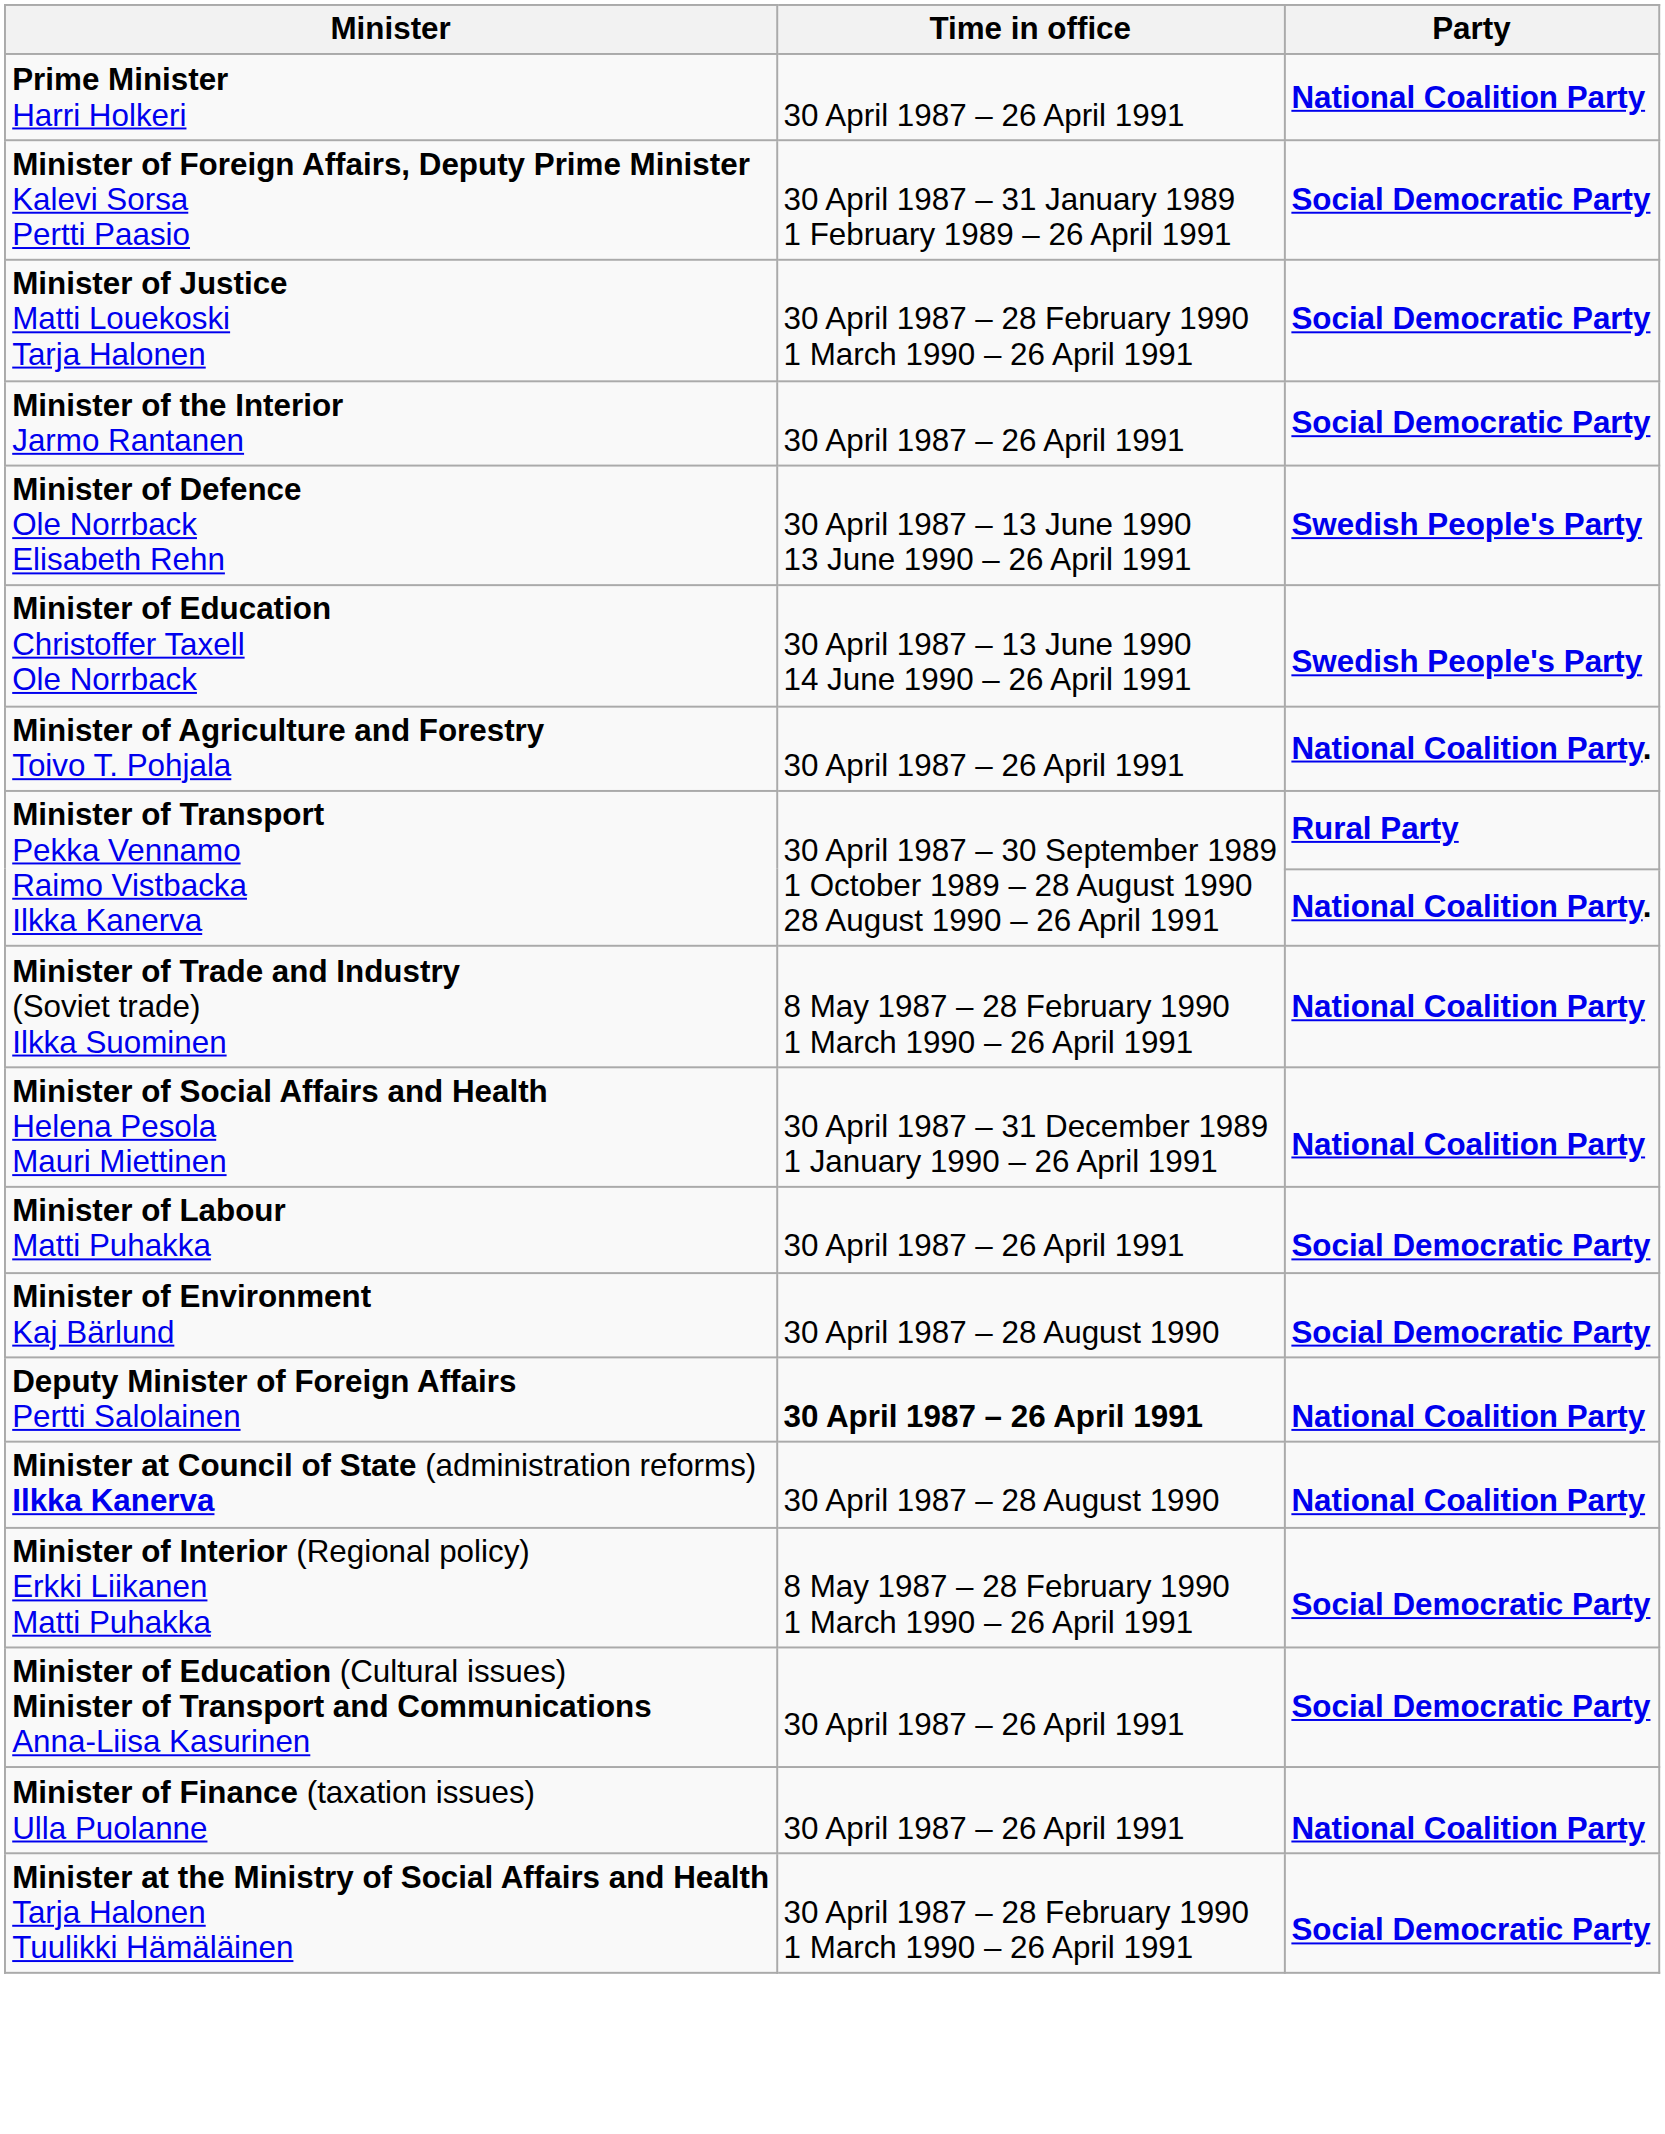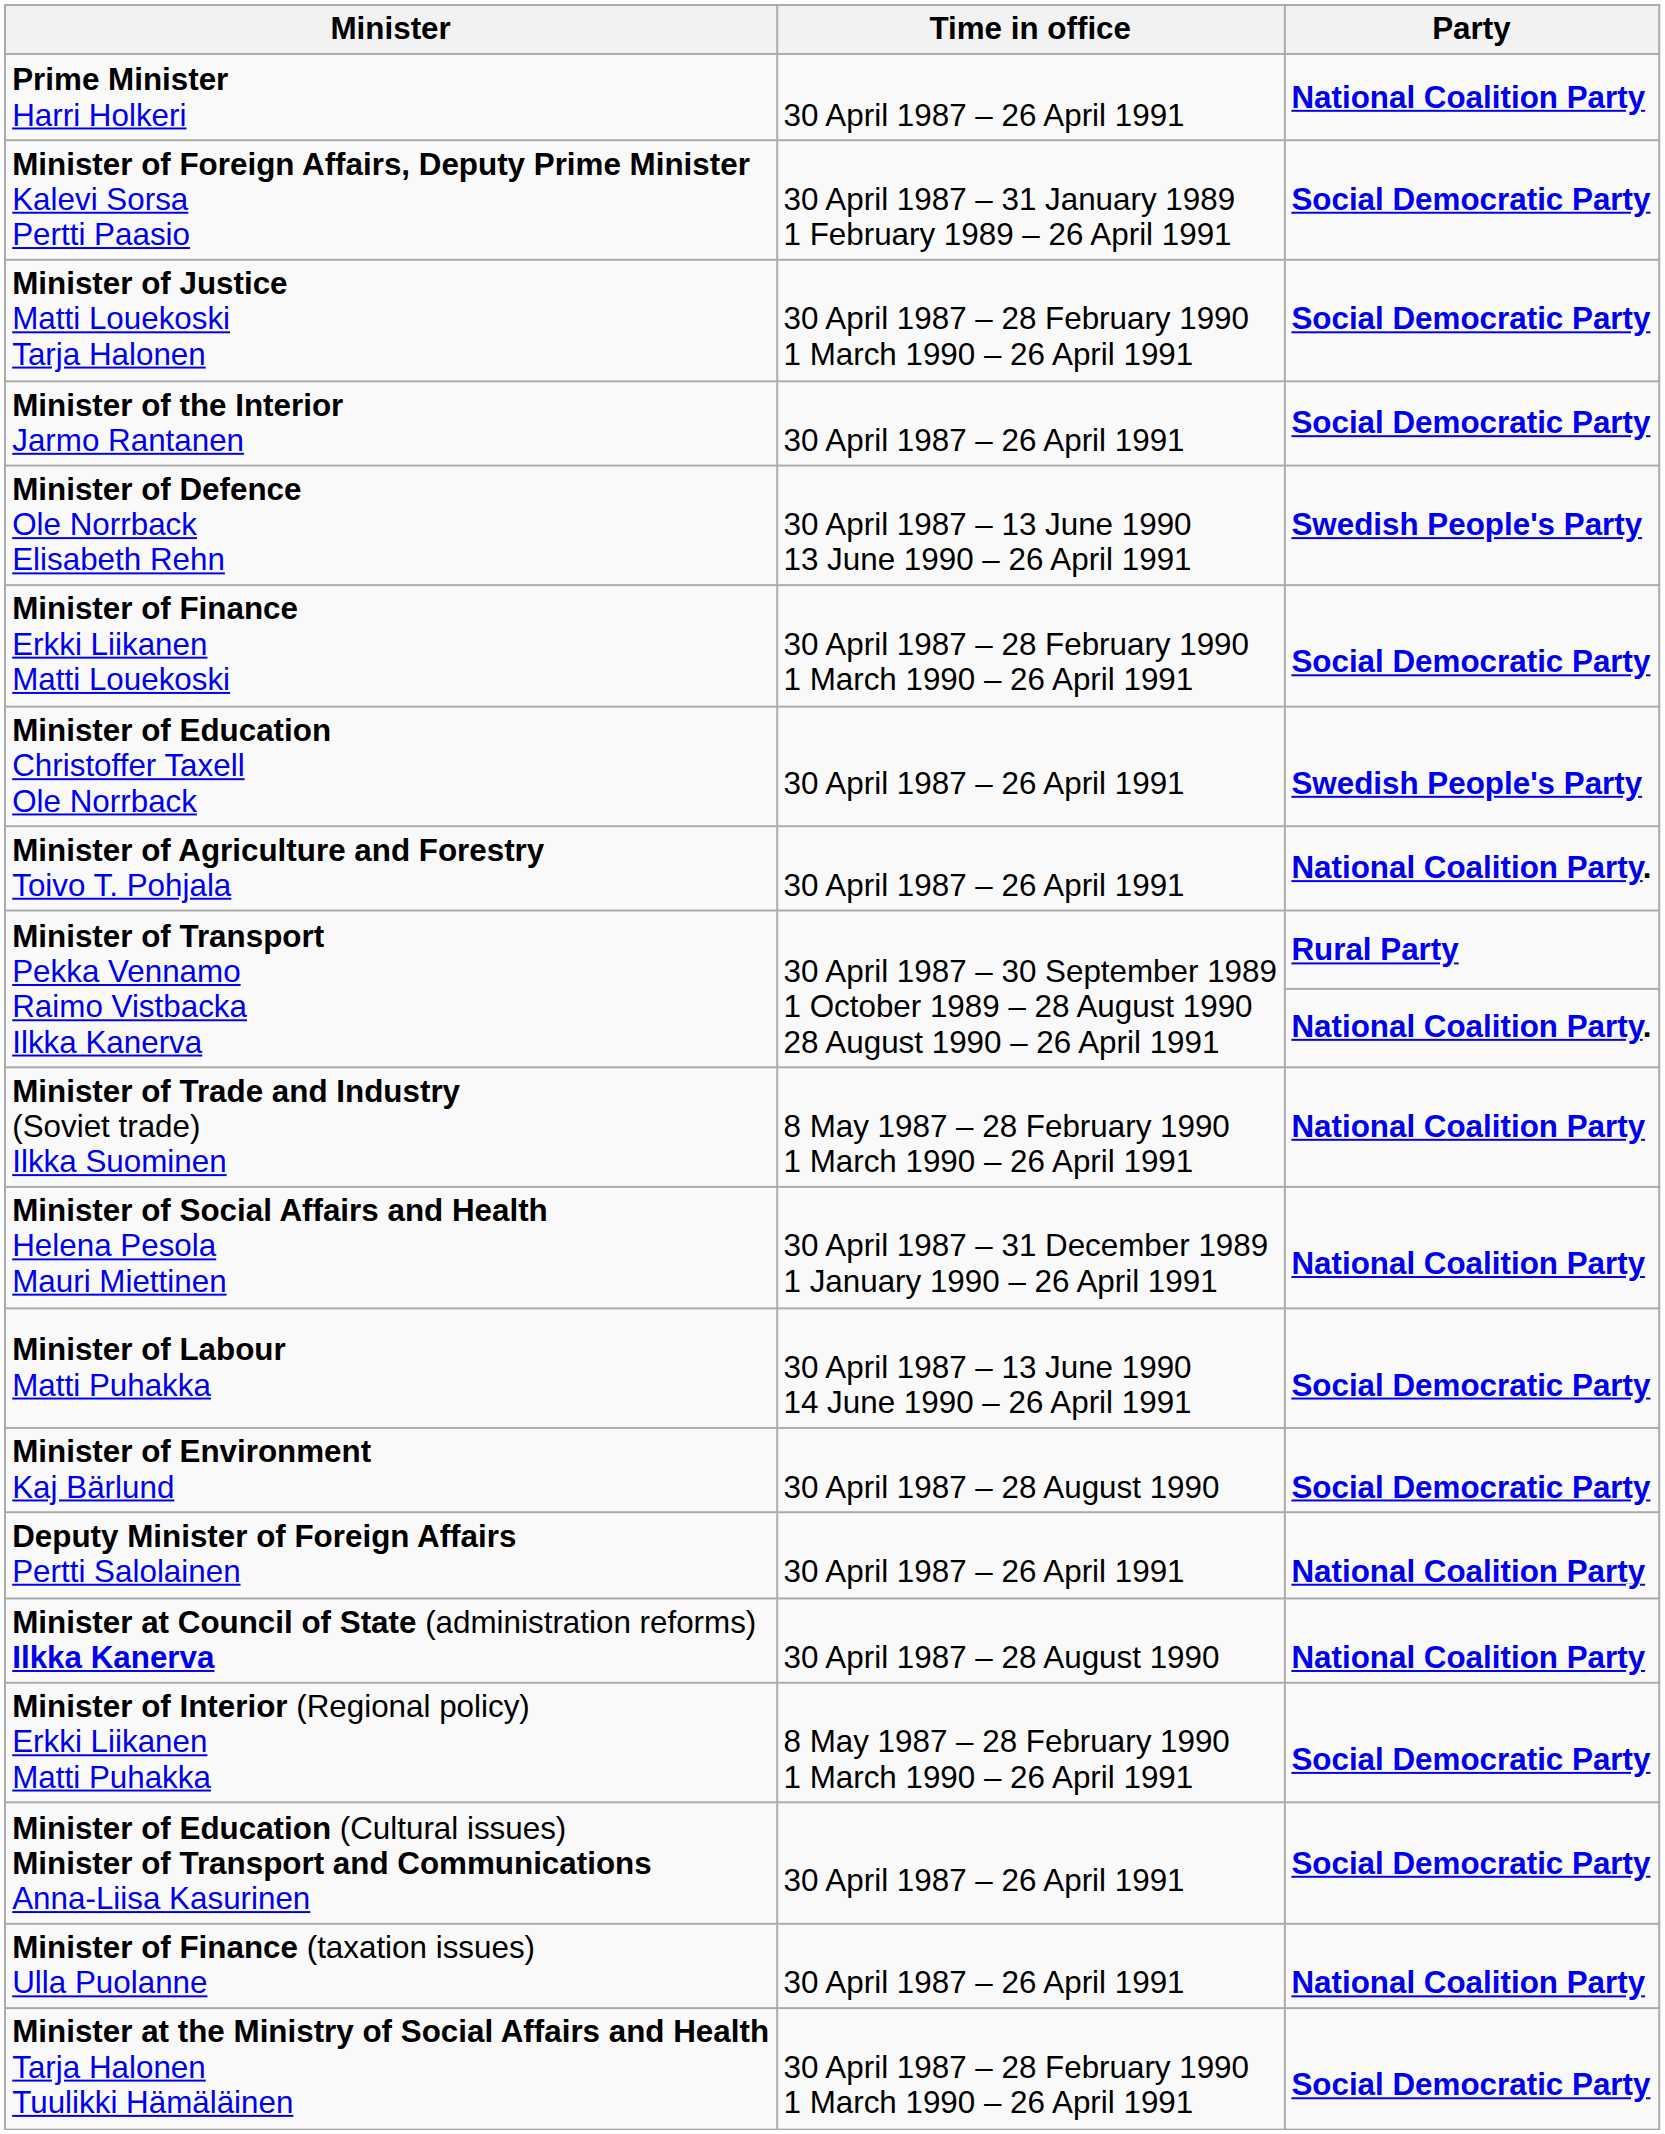+ row: Minister of Finance Erkki Liikanen Matti Louekoski | 30 April 1987 – 28 February 1990 1 March 1990 – 26 April 1991 | Social Democratic Party
Minister of Education Christoffer Taxell Ole Norrback | Time in office: 30 April 1987 – 13 June 1990 14 June 1990 – 26 April 1991 -> 30 April 1987 – 26 April 1991
Minister of Labour Matti Puhakka | Time in office: 30 April 1987 – 26 April 1991 -> 30 April 1987 – 13 June 1990 14 June 1990 – 26 April 1991
Deputy Minister of Foreign Affairs Pertti Salolainen | Time in office: bold -> normal
